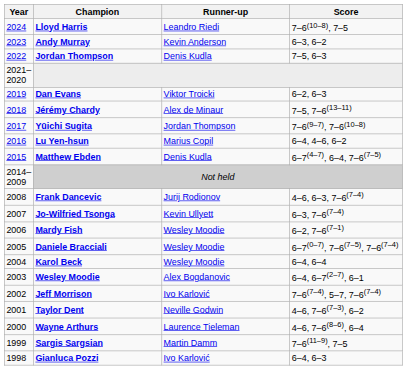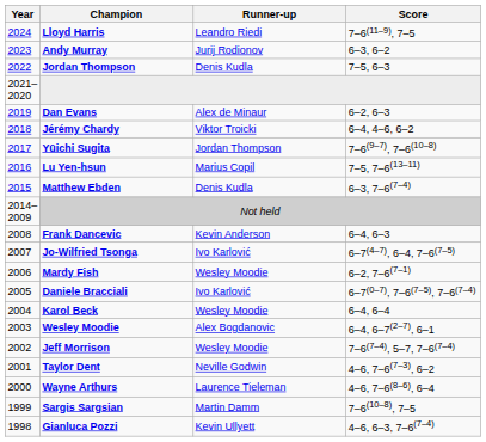Lloyd Harris | Score: 7–6(10–8), 7–5 -> 7–6(11–9), 7–5
Andy Murray | Runner-up: Kevin Anderson -> Jurij Rodionov
Dan Evans | Runner-up: Viktor Troicki -> Alex de Minaur
Jérémy Chardy | Runner-up: Alex de Minaur -> Viktor Troicki
Jérémy Chardy | Score: 7–5, 7–6(13–11) -> 6–4, 4–6, 6–2
Lu Yen-hsun | Score: 6–4, 4–6, 6–2 -> 7–5, 7–6(13–11)
Matthew Ebden | Score: 6–7(4–7), 6–4, 7–6(7–5) -> 6–3, 7–6(7–4)
Frank Dancevic | Runner-up: Jurij Rodionov -> Kevin Anderson
Frank Dancevic | Score: 4–6, 6–3, 7–6(7–4) -> 6–4, 6–3
Jo-Wilfried Tsonga | Runner-up: Kevin Ullyett -> Ivo Karlović
Jo-Wilfried Tsonga | Score: 6–3, 7–6(7–4) -> 6–7(4–7), 6–4, 7–6(7–5)
Daniele Bracciali | Runner-up: Wesley Moodie -> Ivo Karlović
Jeff Morrison | Runner-up: Ivo Karlović -> Wesley Moodie
Sargis Sargsian | Score: 7–6(11–9), 7–5 -> 7–6(10–8), 7–5
Gianluca Pozzi | Runner-up: Ivo Karlović -> Kevin Ullyett
Gianluca Pozzi | Score: 6–4, 6–3 -> 4–6, 6–3, 7–6(7–4)
